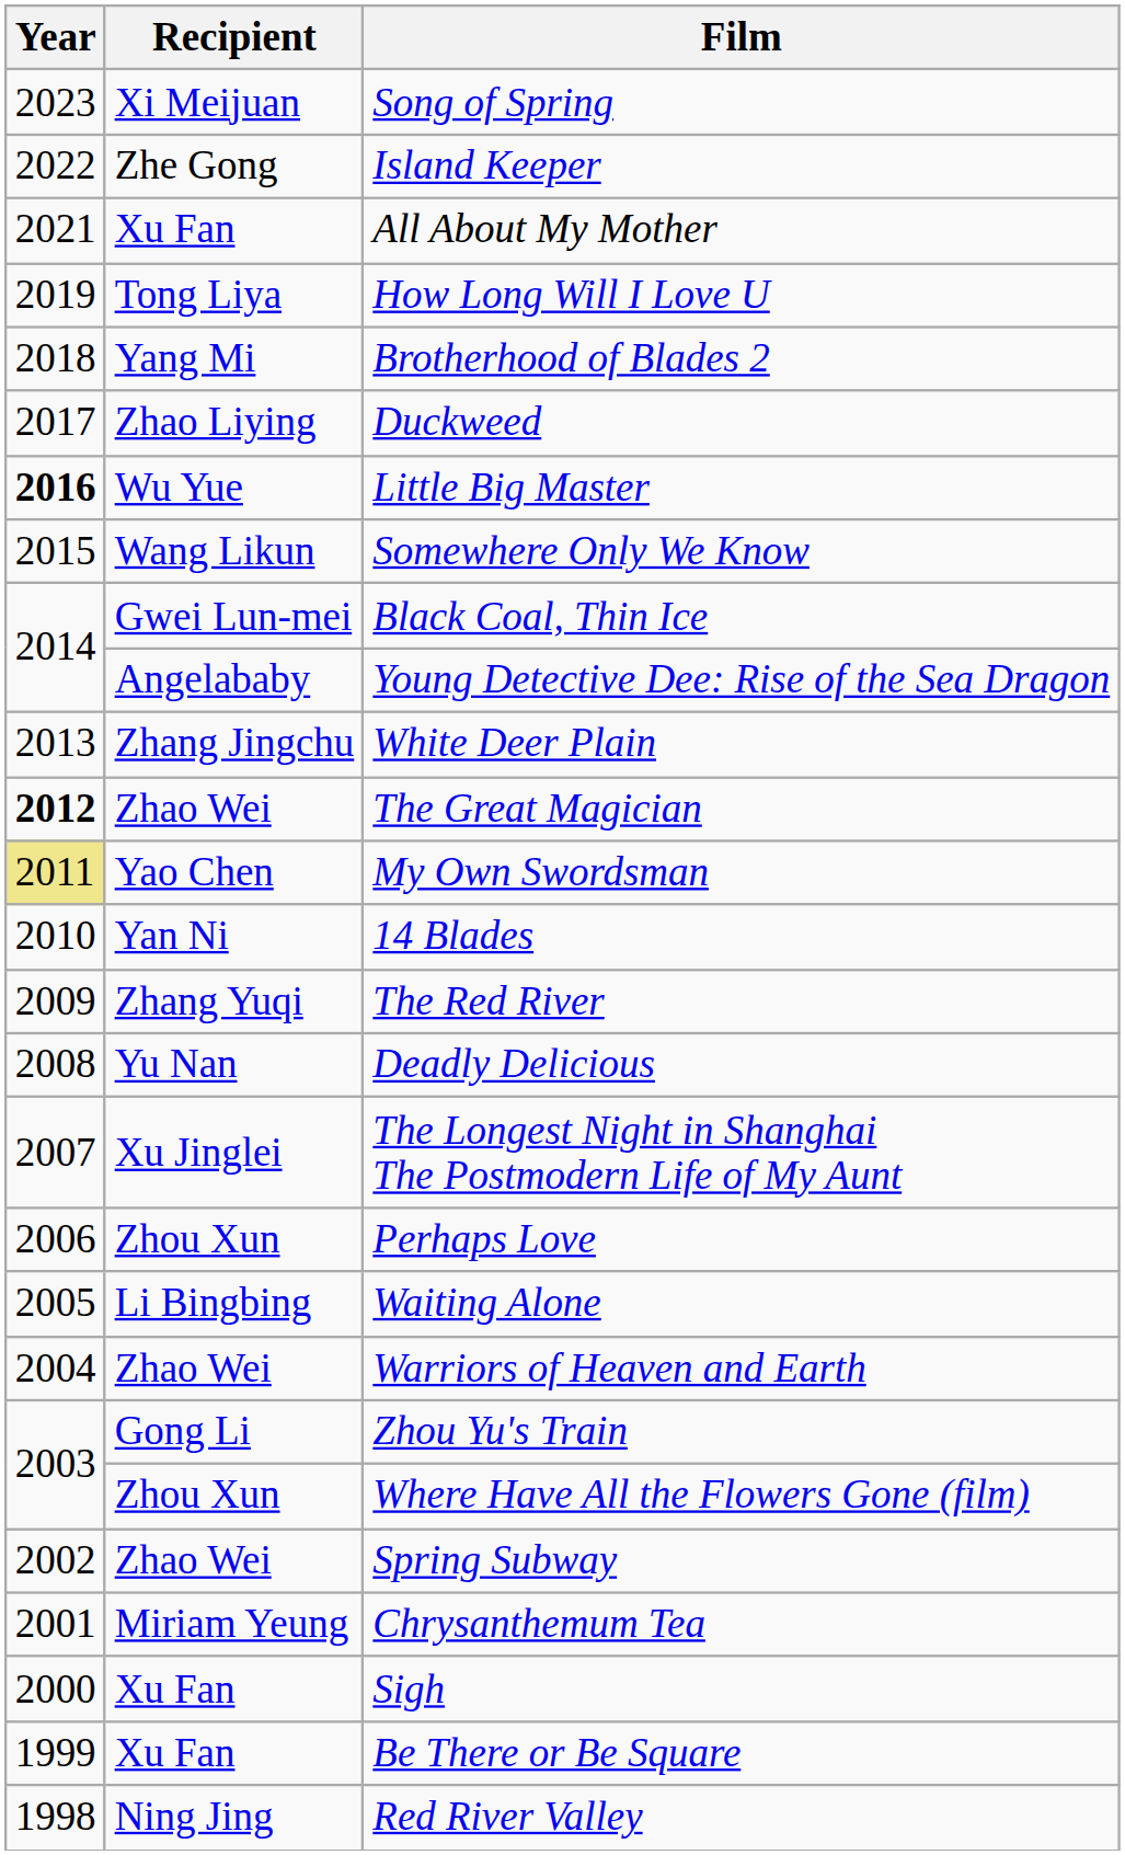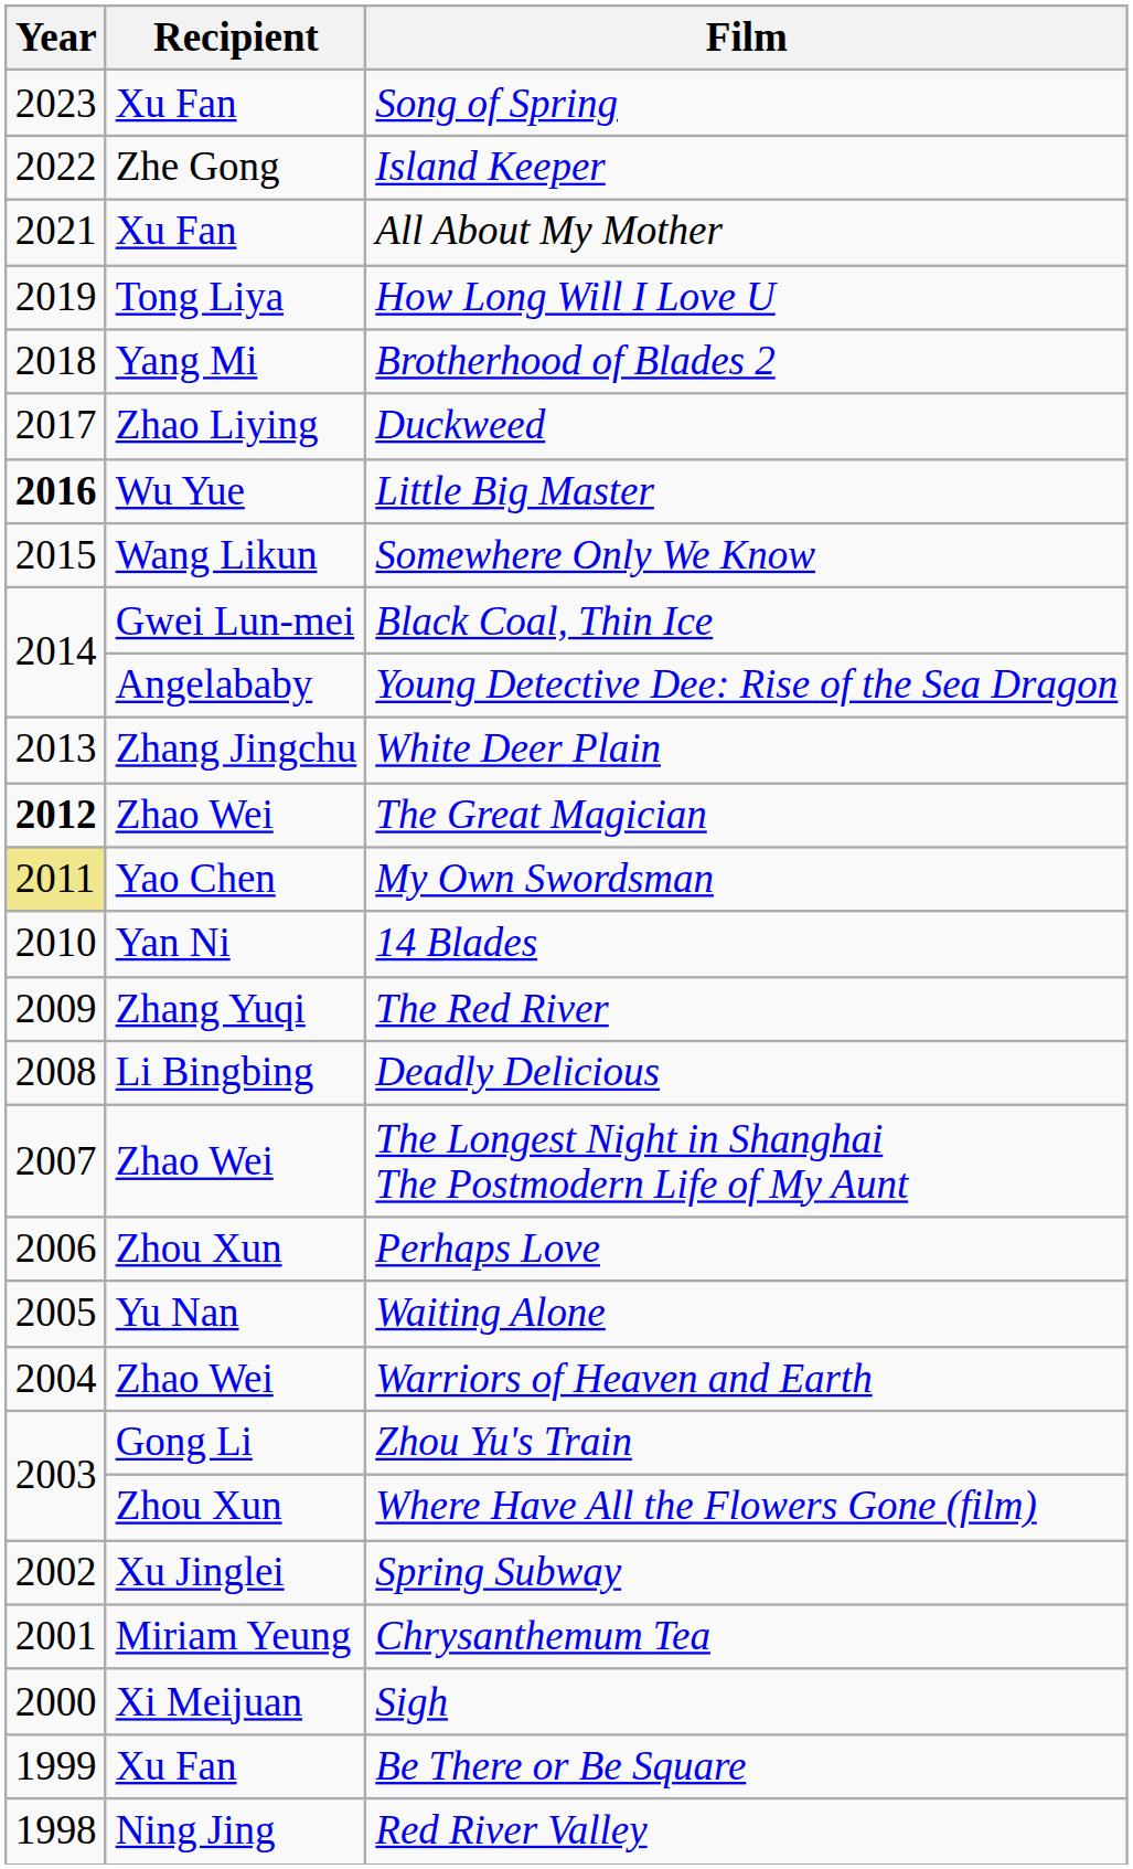Song of Spring | Recipient: Xi Meijuan -> Xu Fan
Deadly Delicious | Recipient: Yu Nan -> Li Bingbing
The Longest Night in Shanghai The Postmodern Life of My Aunt | Recipient: Xu Jinglei -> Zhao Wei
Waiting Alone | Recipient: Li Bingbing -> Yu Nan
Spring Subway | Recipient: Zhao Wei -> Xu Jinglei
Sigh | Recipient: Xu Fan -> Xi Meijuan
